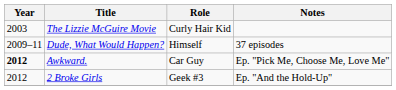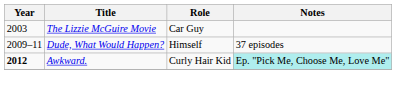The Lizzie McGuire Movie | Role: Curly Hair Kid -> Car Guy
Awkward. | Role: Car Guy -> Curly Hair Kid
Awkward. | Notes: no background -> paleturquoise background
- row: 2012 | 2 Broke Girls | Geek #3 | Ep. "And the Hold-Up"
